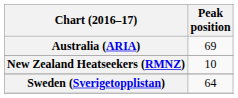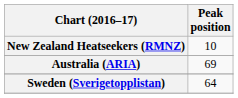rows swapped: Australia (ARIA) <-> New Zealand Heatseekers (RMNZ)
